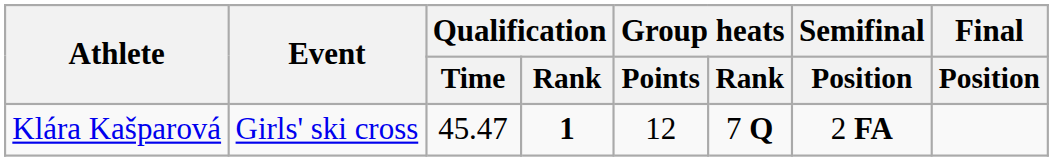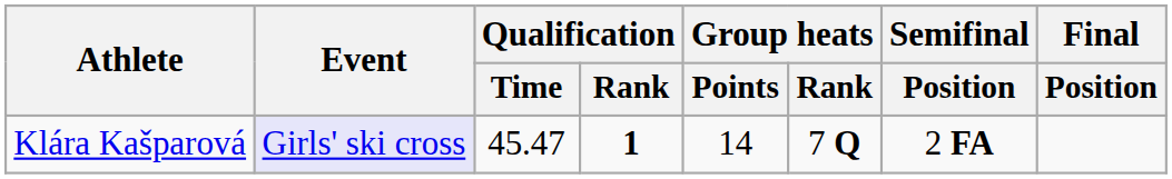Klára Kašparová | Event: no background -> lavender background
Klára Kašparová | Group heats / Points: 12 -> 14
